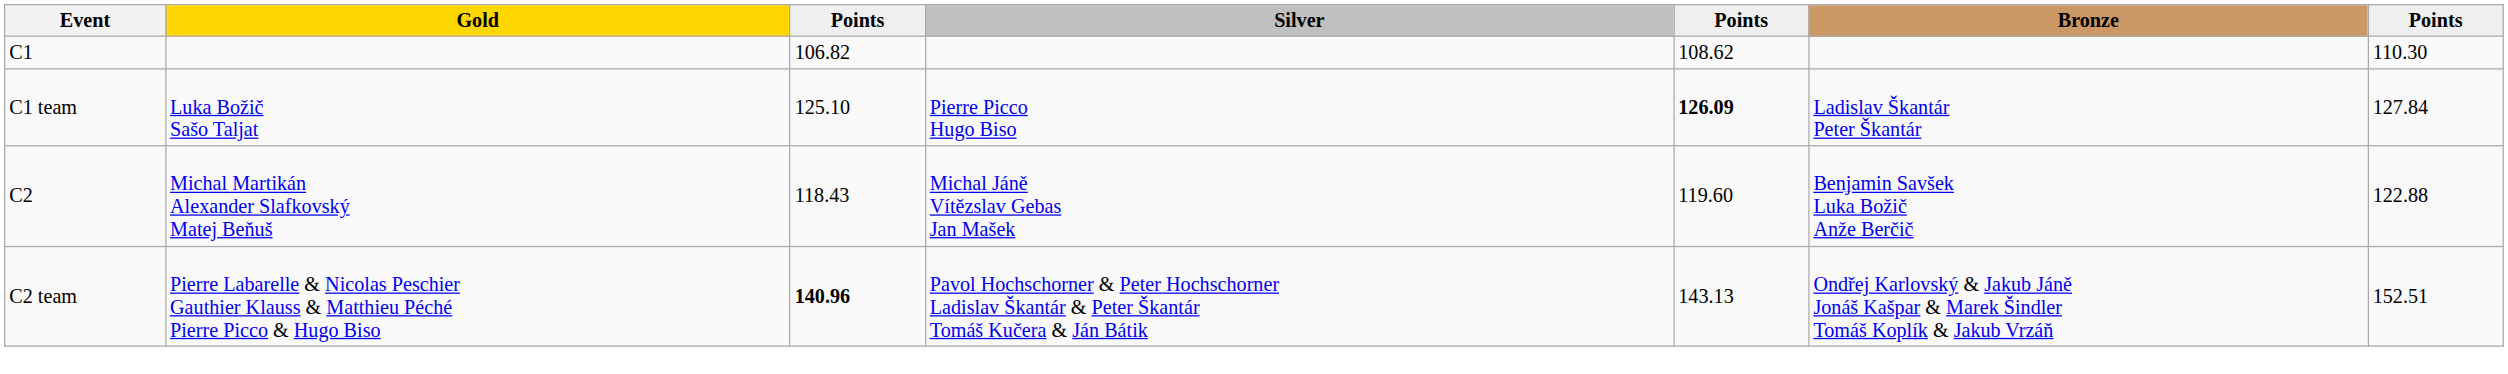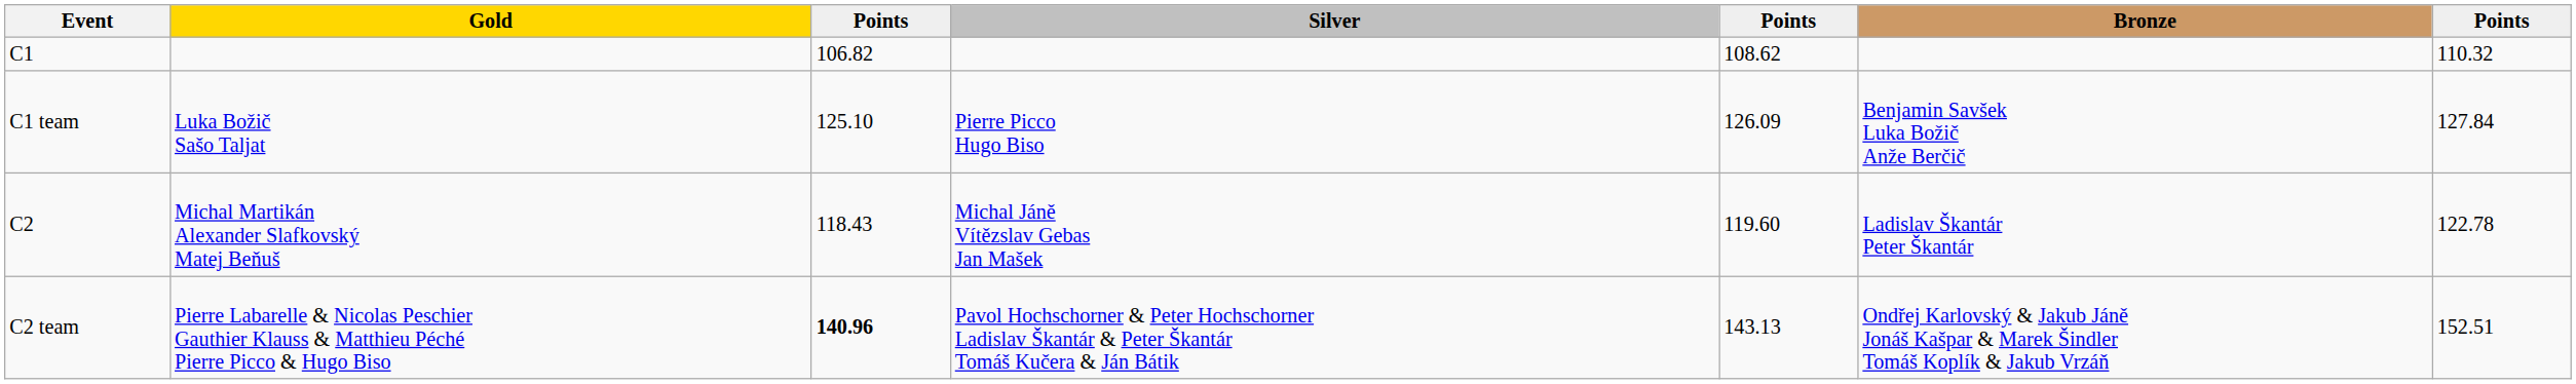C1 | column 7: 110.30 -> 110.32
C1 team | column 5: bold -> normal
C1 team | Bronze: Ladislav Škantár Peter Škantár -> Benjamin Savšek Luka Božič Anže Berčič
C2 | Bronze: Benjamin Savšek Luka Božič Anže Berčič -> Ladislav Škantár Peter Škantár
C2 | column 7: 122.88 -> 122.78
